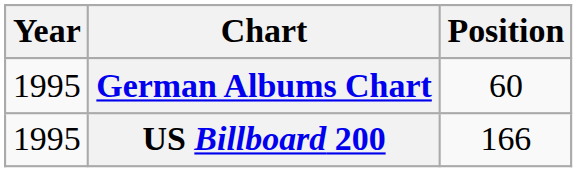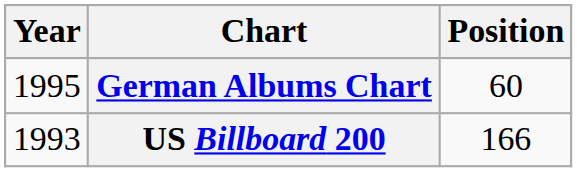US Billboard 200 | Year: 1995 -> 1993
